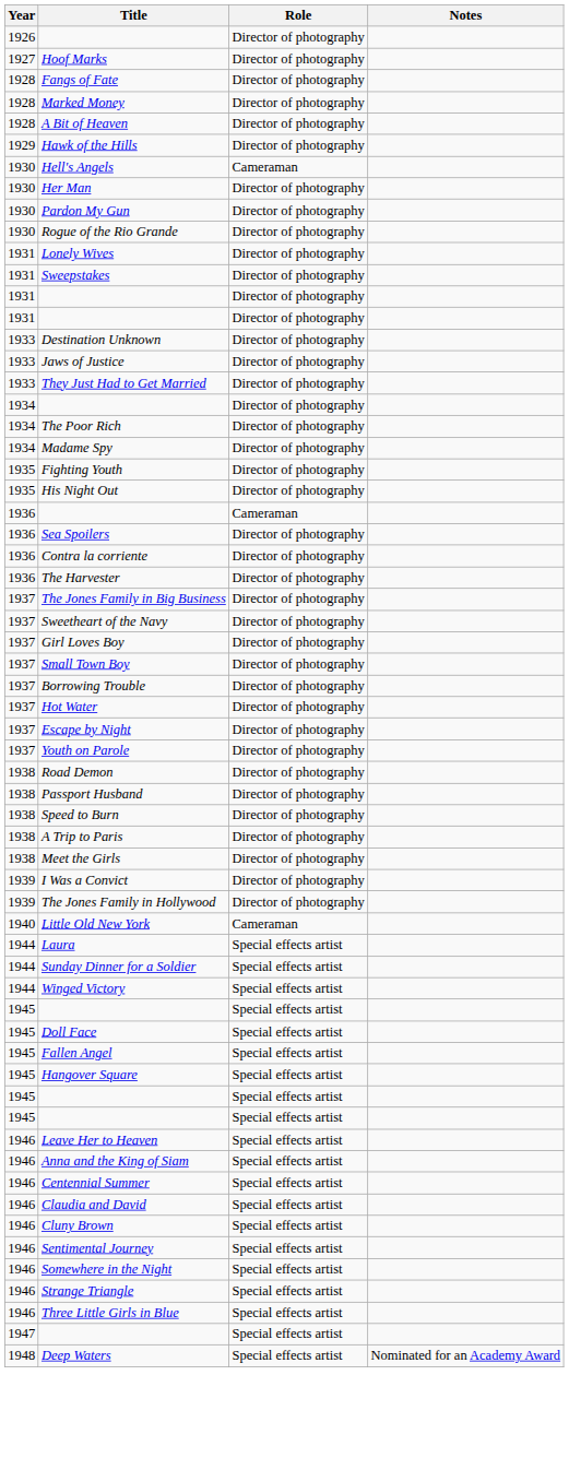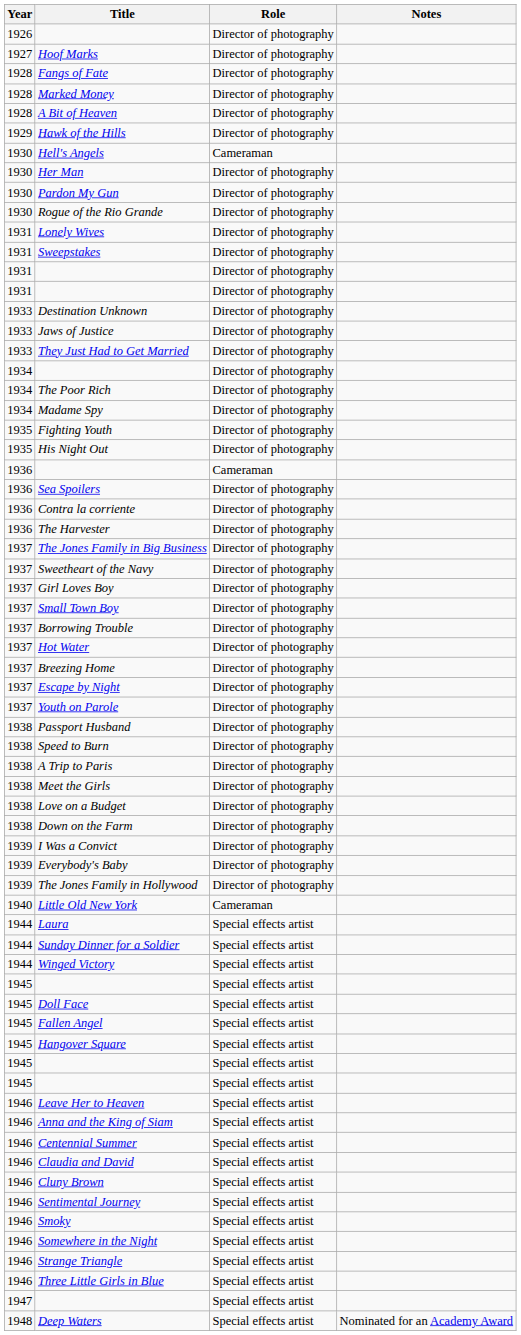+ row: 1937 | Breezing Home | Director of photography
- row: 1938 | Road Demon | Director of photography
+ row: 1938 | Love on a Budget | Director of photography
+ row: 1938 | Down on the Farm | Director of photography
+ row: 1939 | Everybody's Baby | Director of photography
+ row: 1946 | Smoky | Special effects artist
